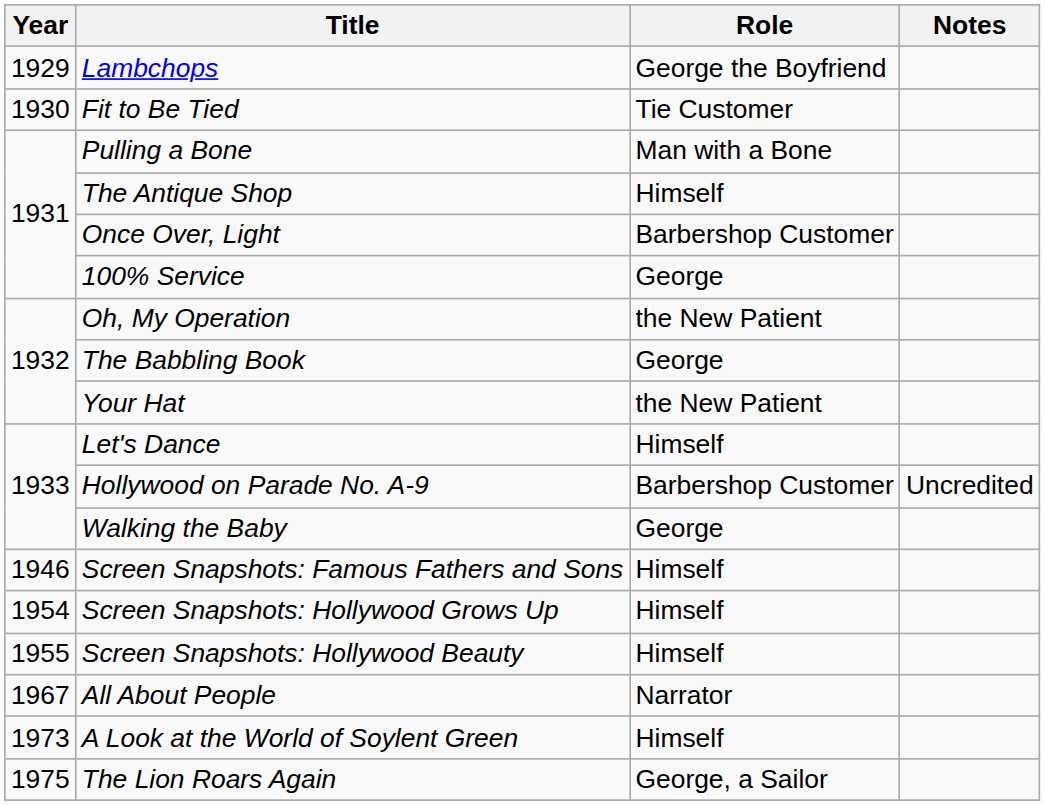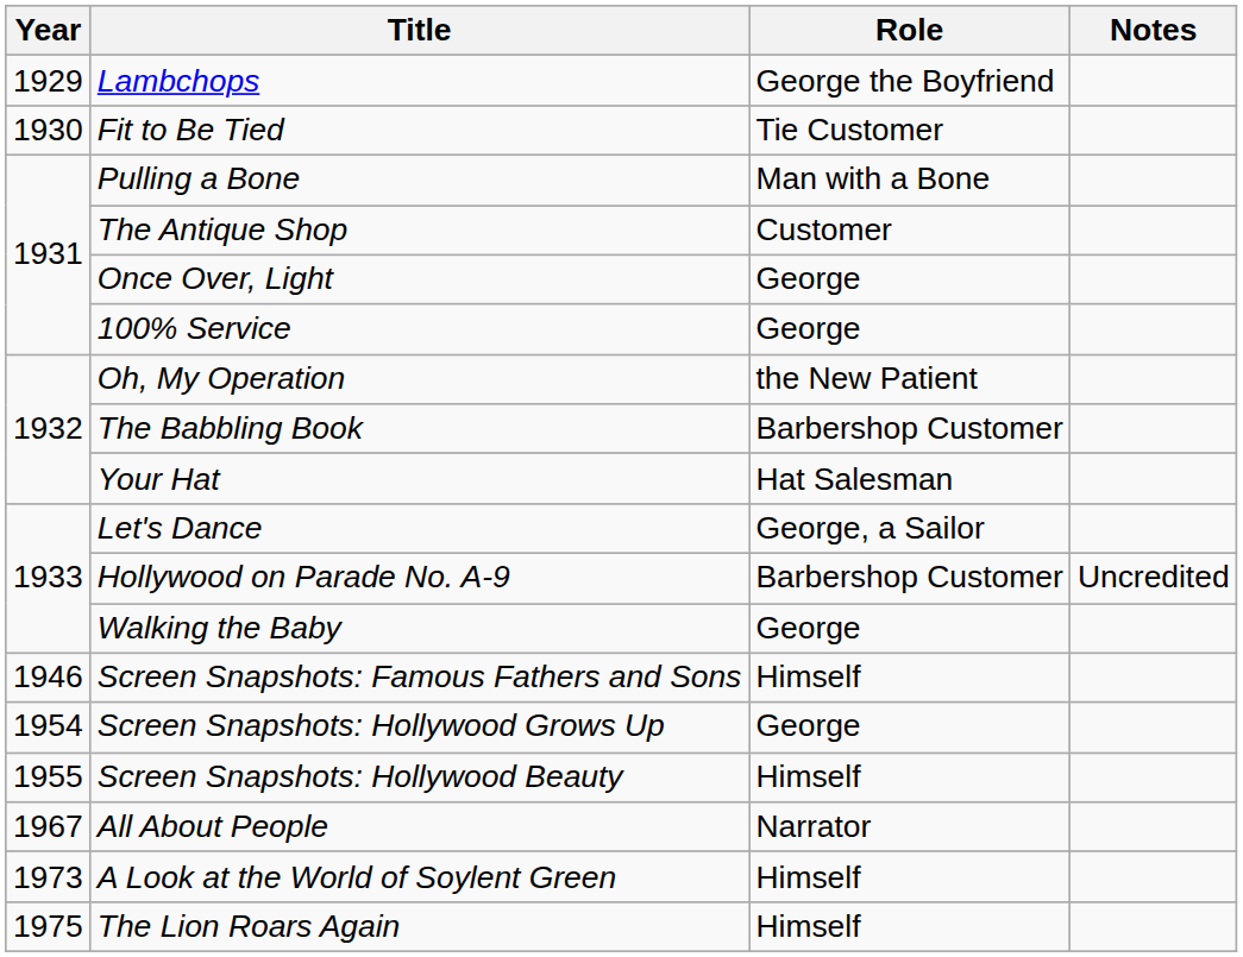The Antique Shop | Role: Himself -> Customer
Once Over, Light | Role: Barbershop Customer -> George
The Babbling Book | Role: George -> Barbershop Customer
Your Hat | Role: the New Patient -> Hat Salesman
Let's Dance | Role: Himself -> George, a Sailor
Screen Snapshots: Hollywood Grows Up | Role: Himself -> George
The Lion Roars Again | Role: George, a Sailor -> Himself
